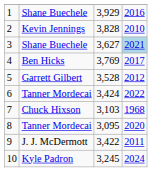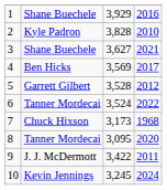2 | column 2: Kevin Jennings -> Kyle Padron
3 | column 4: lightblue background -> no background
4 | column 3: 3,769 -> 3,569
6 | column 3: 3,424 -> 3,524
7 | column 3: 3,103 -> 3,173
10 | column 2: Kyle Padron -> Kevin Jennings
